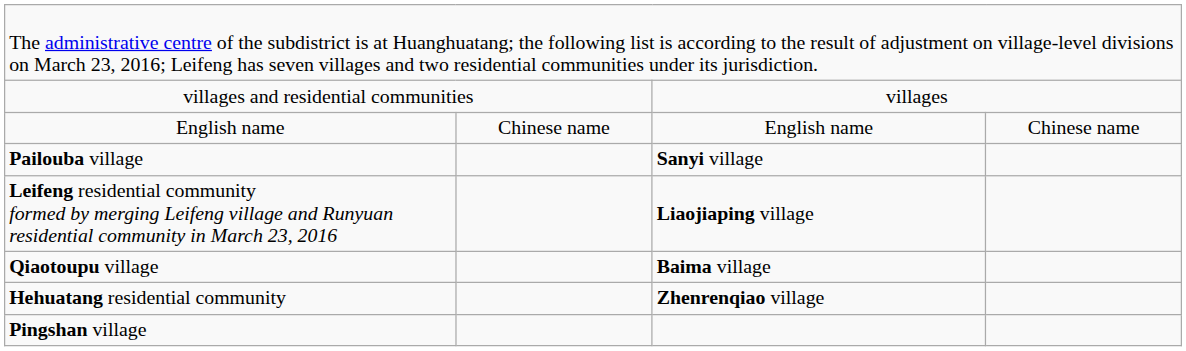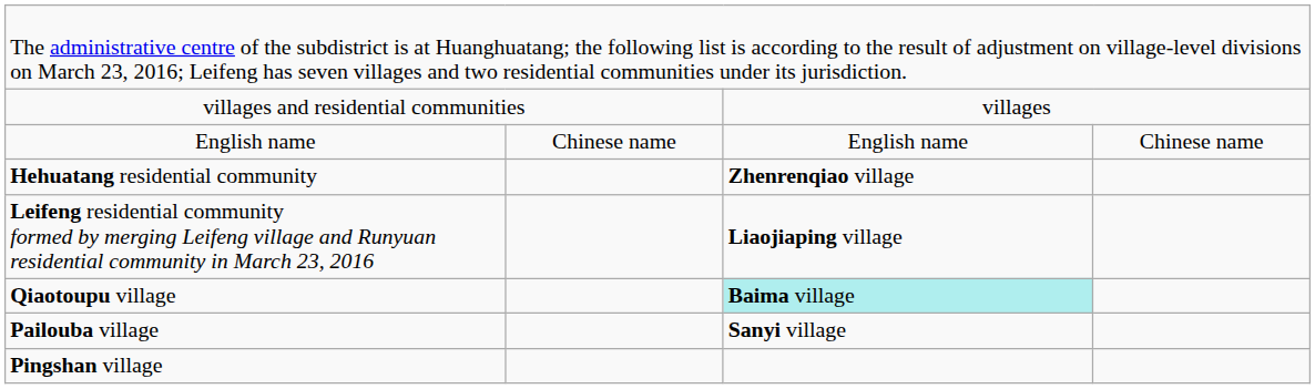rows swapped: Hehuatang residential community <-> Pailouba village
Qiaotoupu village | column 3: no background -> paleturquoise background
